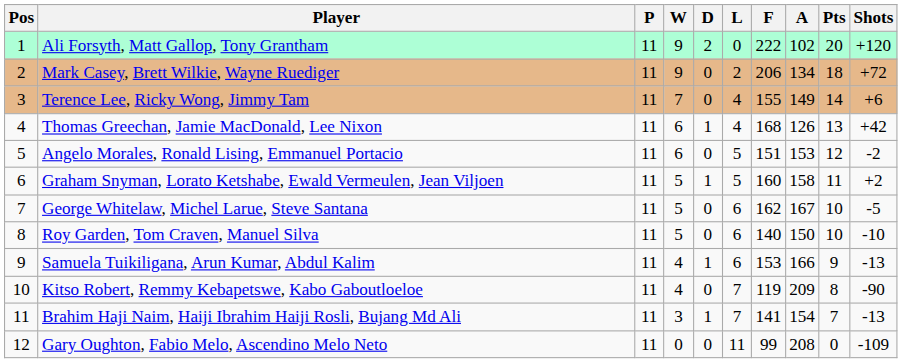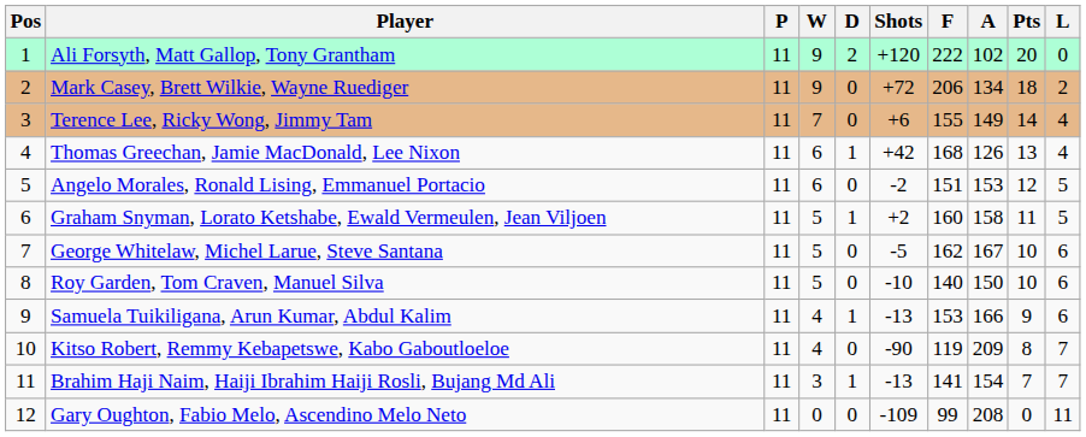columns swapped: L <-> Shots
